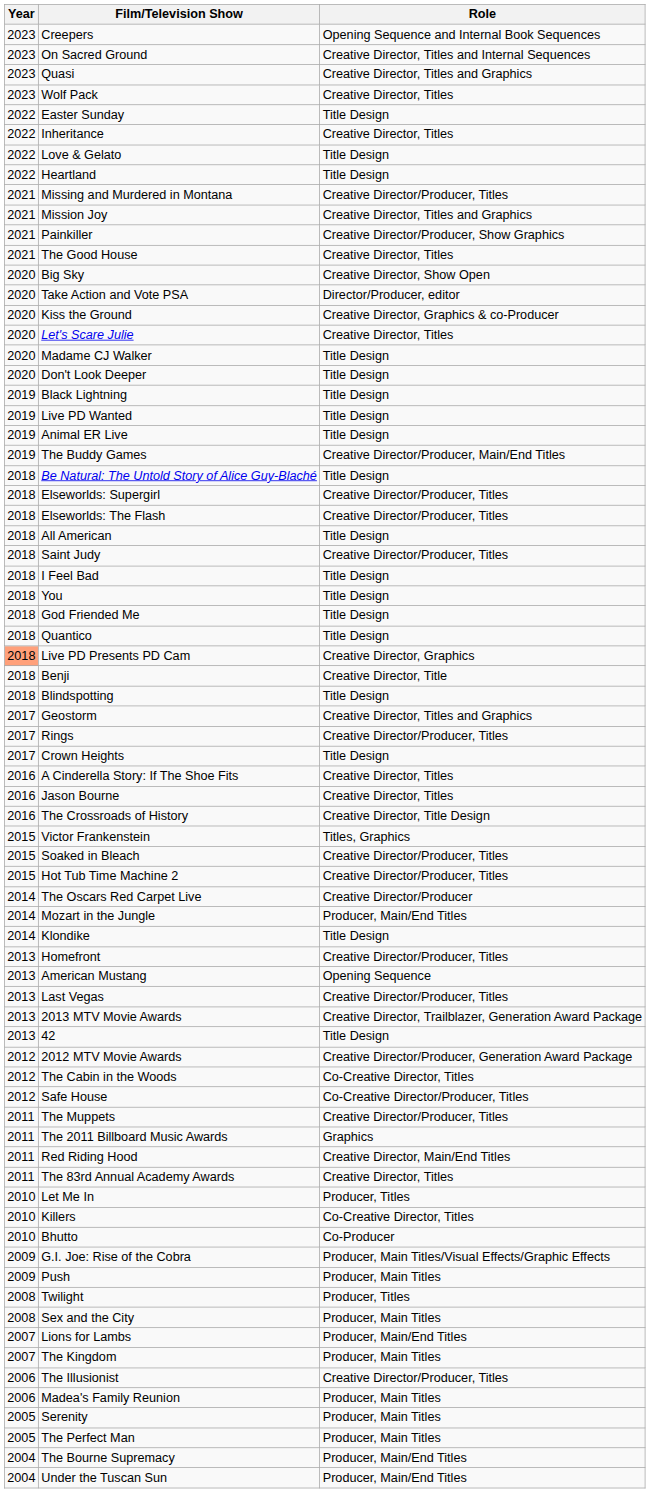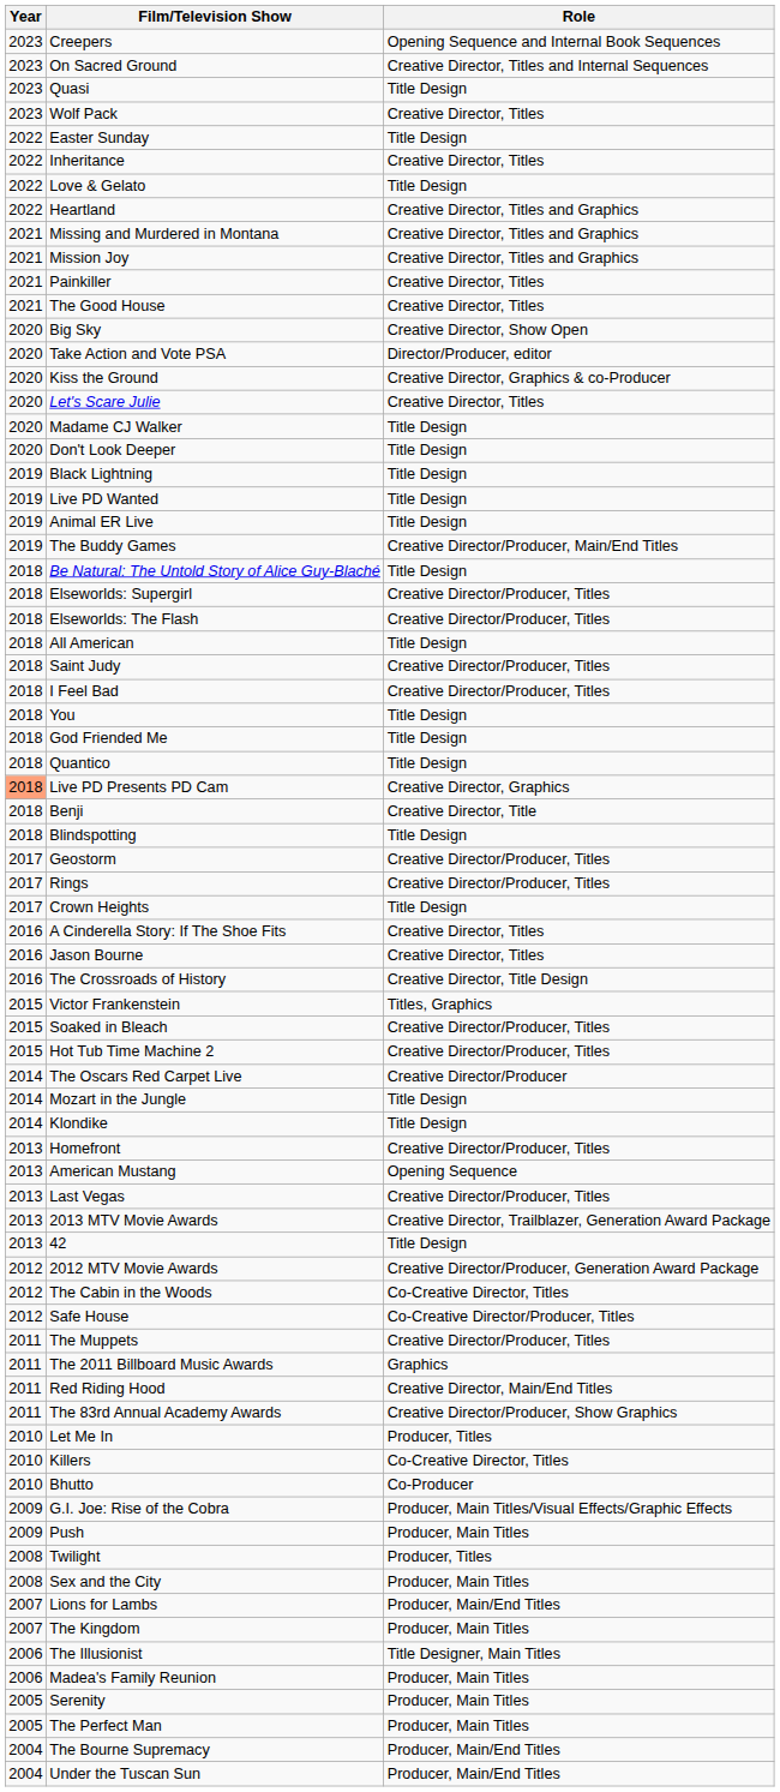Quasi | Role: Creative Director, Titles and Graphics -> Title Design
Heartland | Role: Title Design -> Creative Director, Titles and Graphics
Missing and Murdered in Montana | Role: Creative Director/Producer, Titles -> Creative Director, Titles and Graphics
Painkiller | Role: Creative Director/Producer, Show Graphics -> Creative Director, Titles
I Feel Bad | Role: Title Design -> Creative Director/Producer, Titles
Geostorm | Role: Creative Director, Titles and Graphics -> Creative Director/Producer, Titles
Mozart in the Jungle | Role: Producer, Main/End Titles -> Title Design
The 83rd Annual Academy Awards | Role: Creative Director, Titles -> Creative Director/Producer, Show Graphics
The Illusionist | Role: Creative Director/Producer, Titles -> Title Designer, Main Titles
